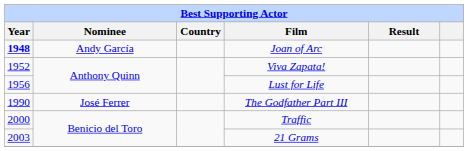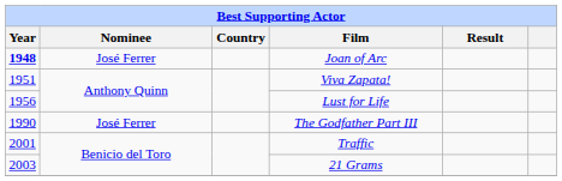Joan of Arc | Nominee: Andy García -> José Ferrer
Viva Zapata! | Year: 1952 -> 1951
Traffic | Year: 2000 -> 2001
